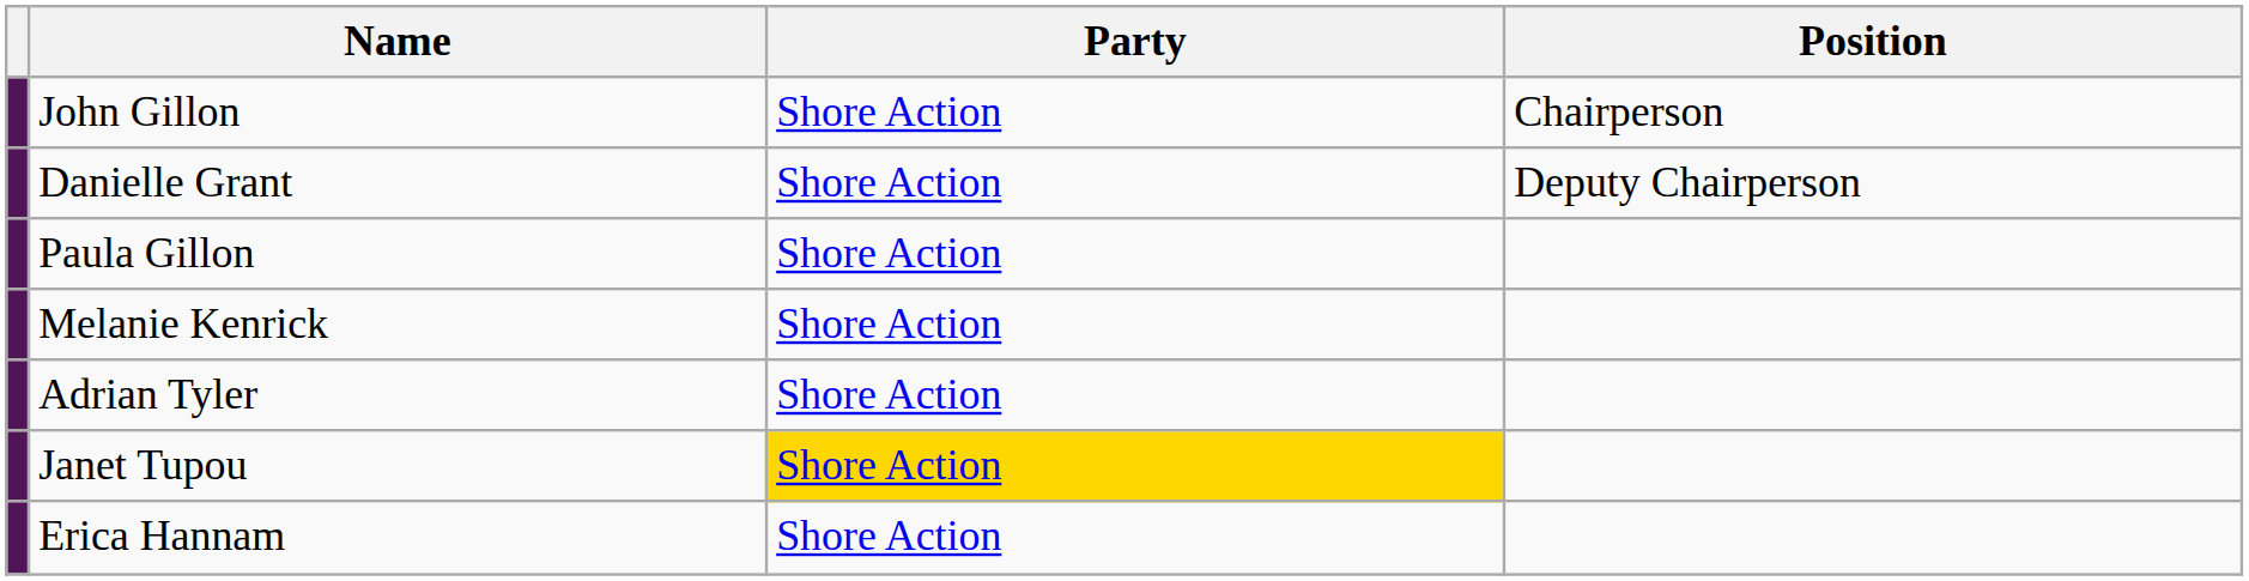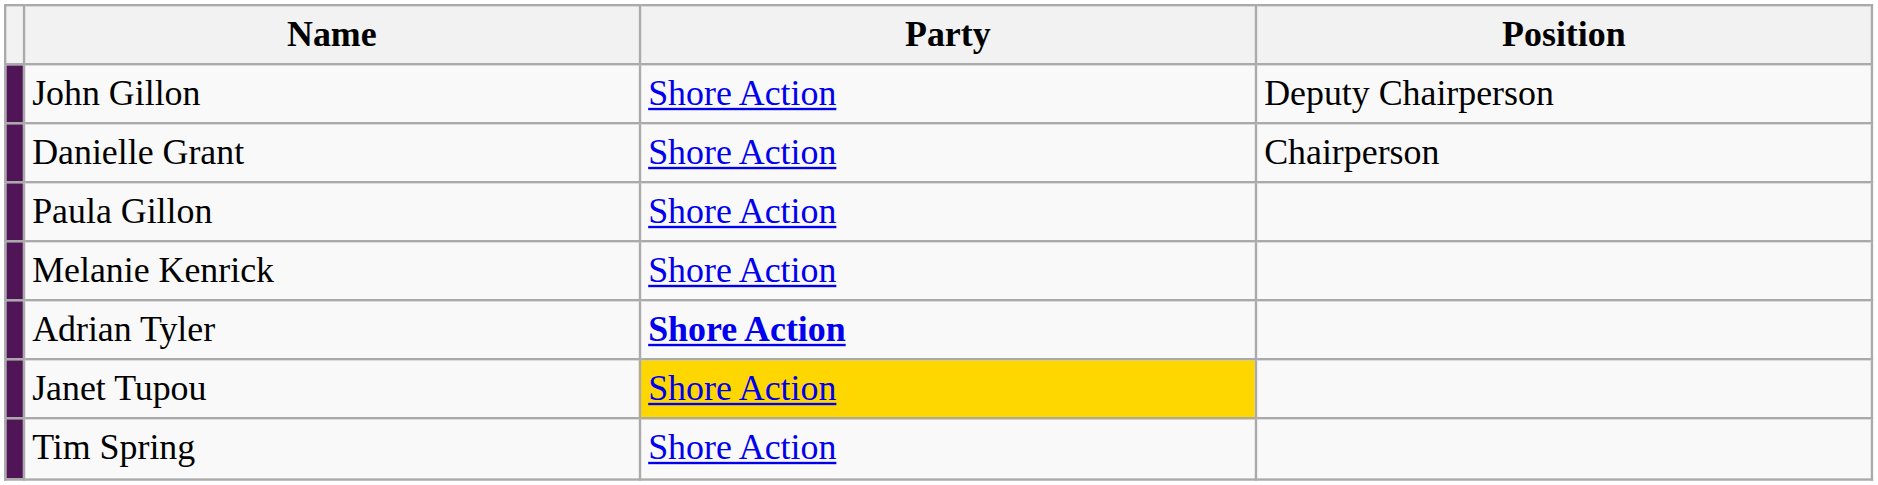John Gillon | Position: Chairperson -> Deputy Chairperson
Danielle Grant | Position: Deputy Chairperson -> Chairperson
Adrian Tyler | Party: normal -> bold
- row: Erica Hannam | Shore Action
+ row: Tim Spring | Shore Action
